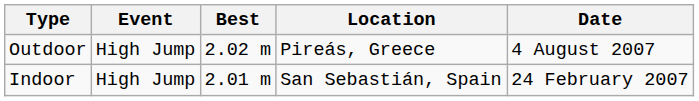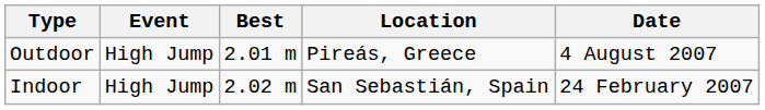Outdoor | Best: 2.02 m -> 2.01 m
Indoor | Best: 2.01 m -> 2.02 m
